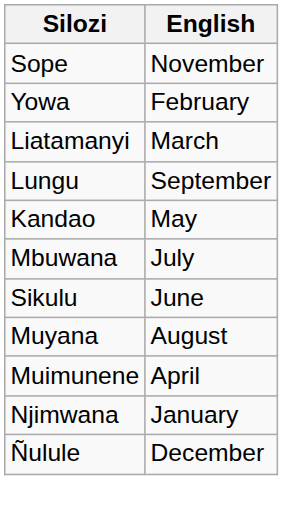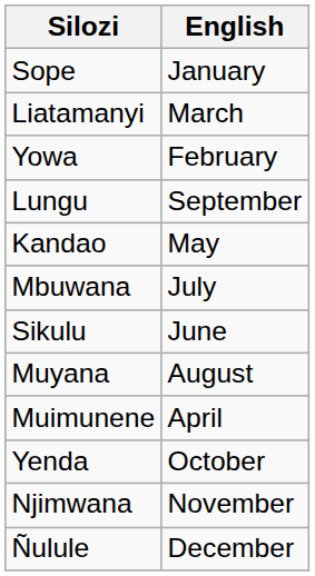Sope | English: November -> January
rows swapped: Yowa <-> Liatamanyi
+ row: Yenda | October
Njimwana | English: January -> November
